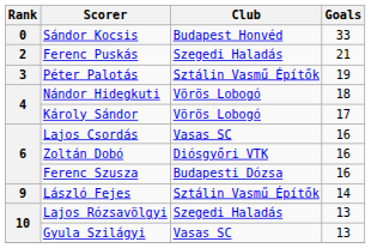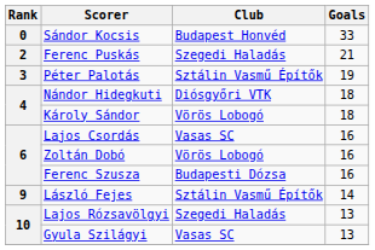Nándor Hidegkuti | Club: Vörös Lobogó -> Diósgyőri VTK
Károly Sándor | Goals: 17 -> 18
Zoltán Dobó | Club: Diósgyőri VTK -> Vörös Lobogó
